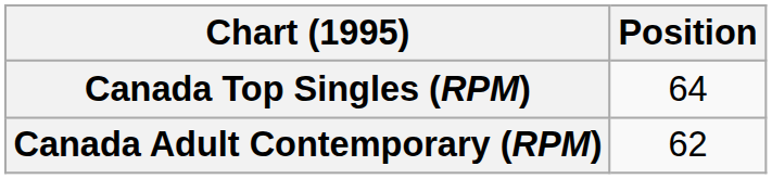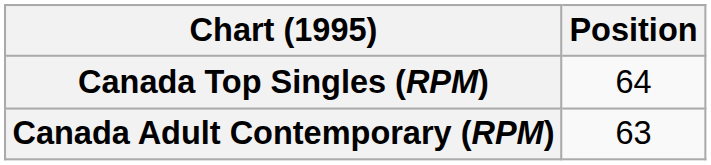Canada Adult Contemporary (RPM) | Position: 62 -> 63
